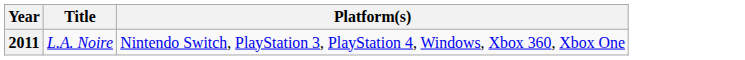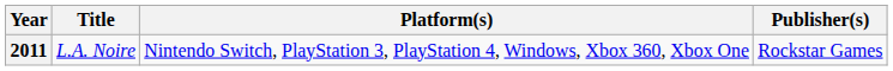+ column: Publisher(s) | Rockstar Games
